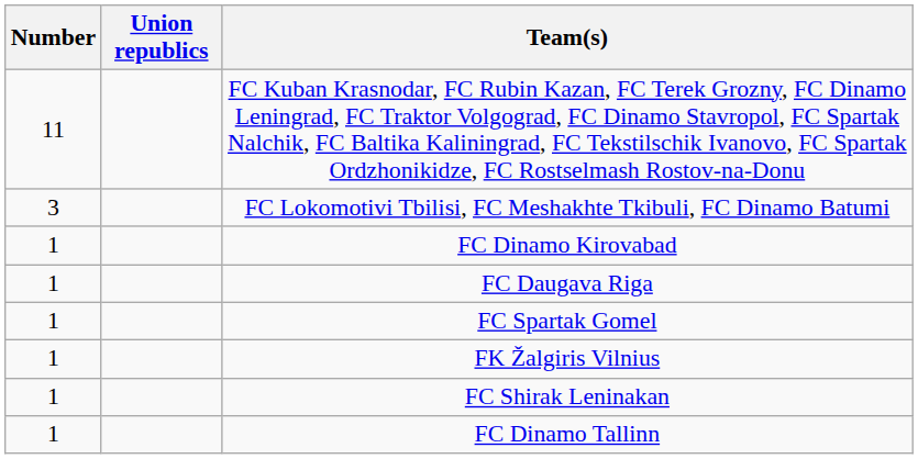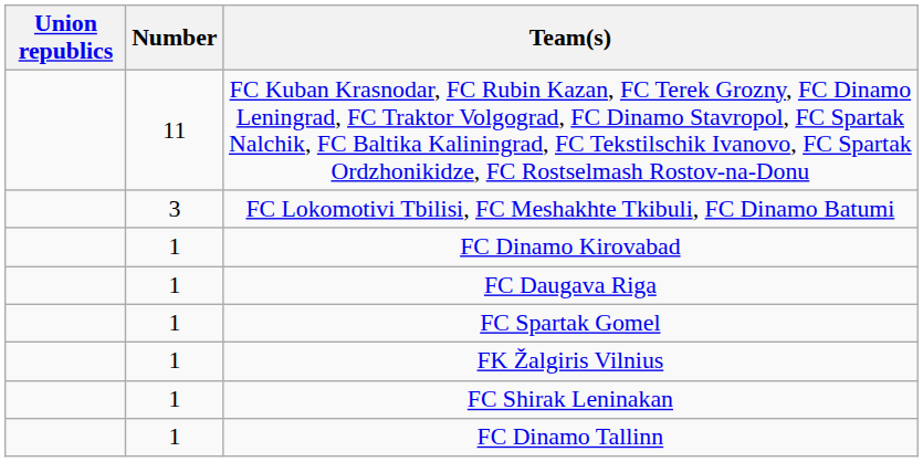columns swapped: Number <-> Union republics
